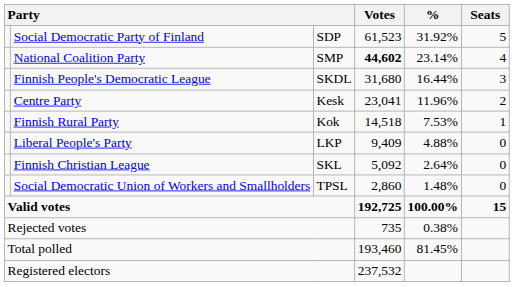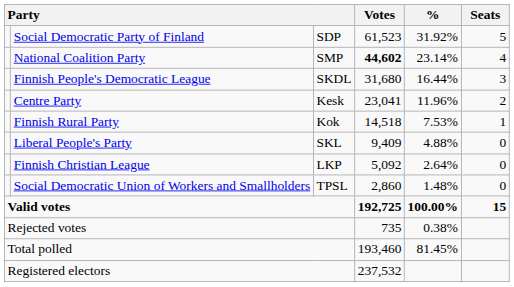Liberal People's Party | column 3: LKP -> SKL
Finnish Christian League | column 3: SKL -> LKP
